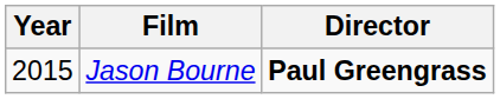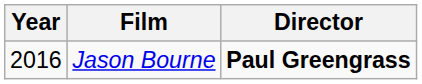Jason Bourne | Year: 2015 -> 2016
